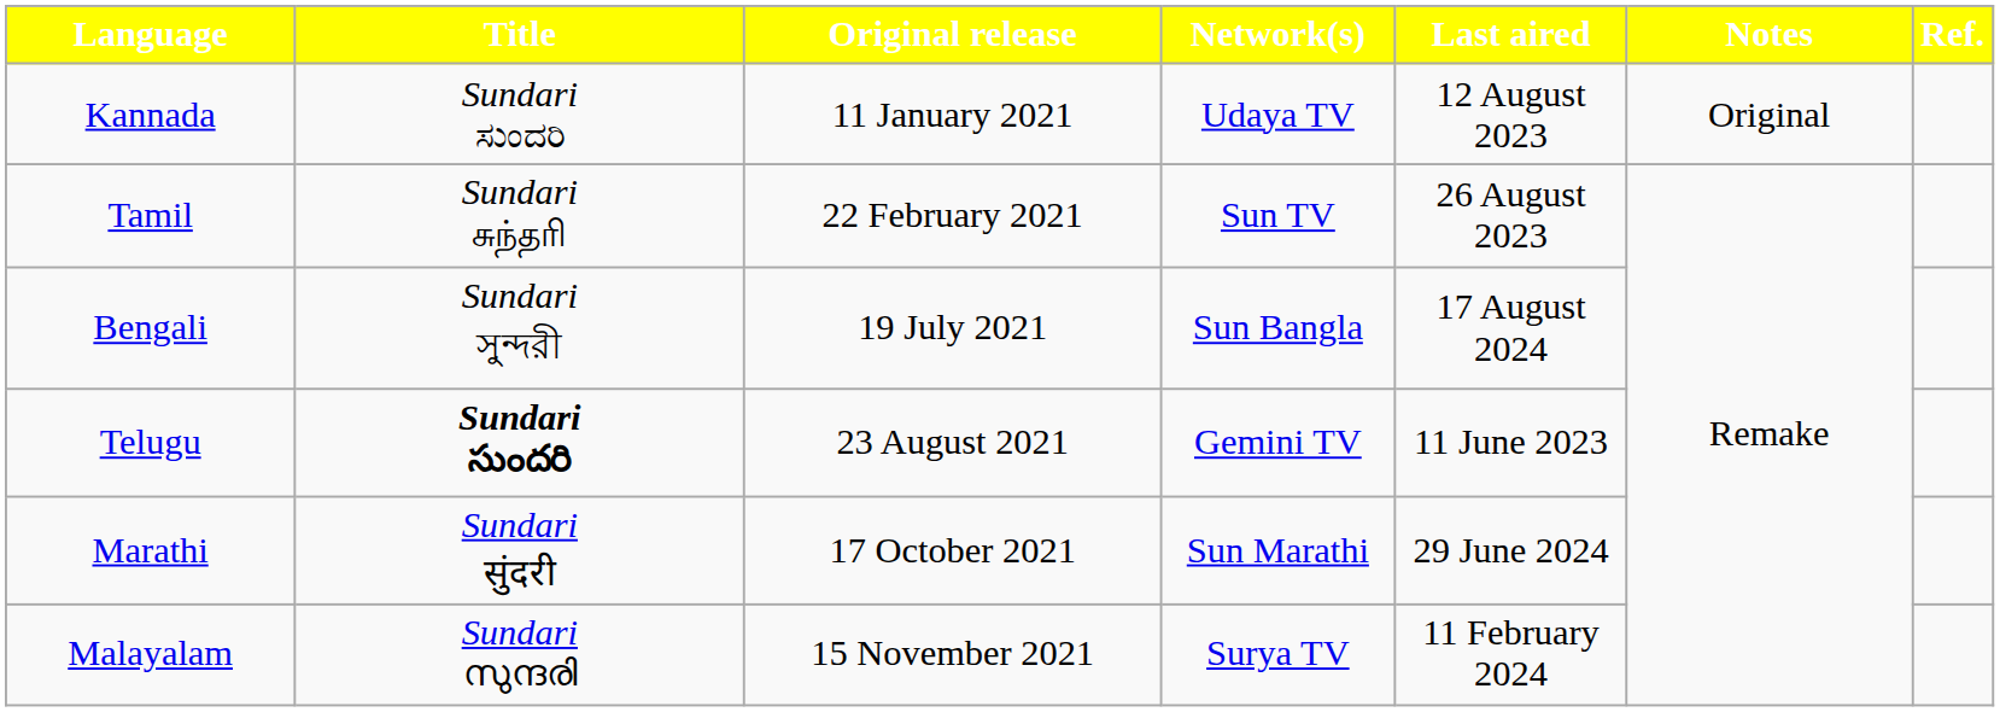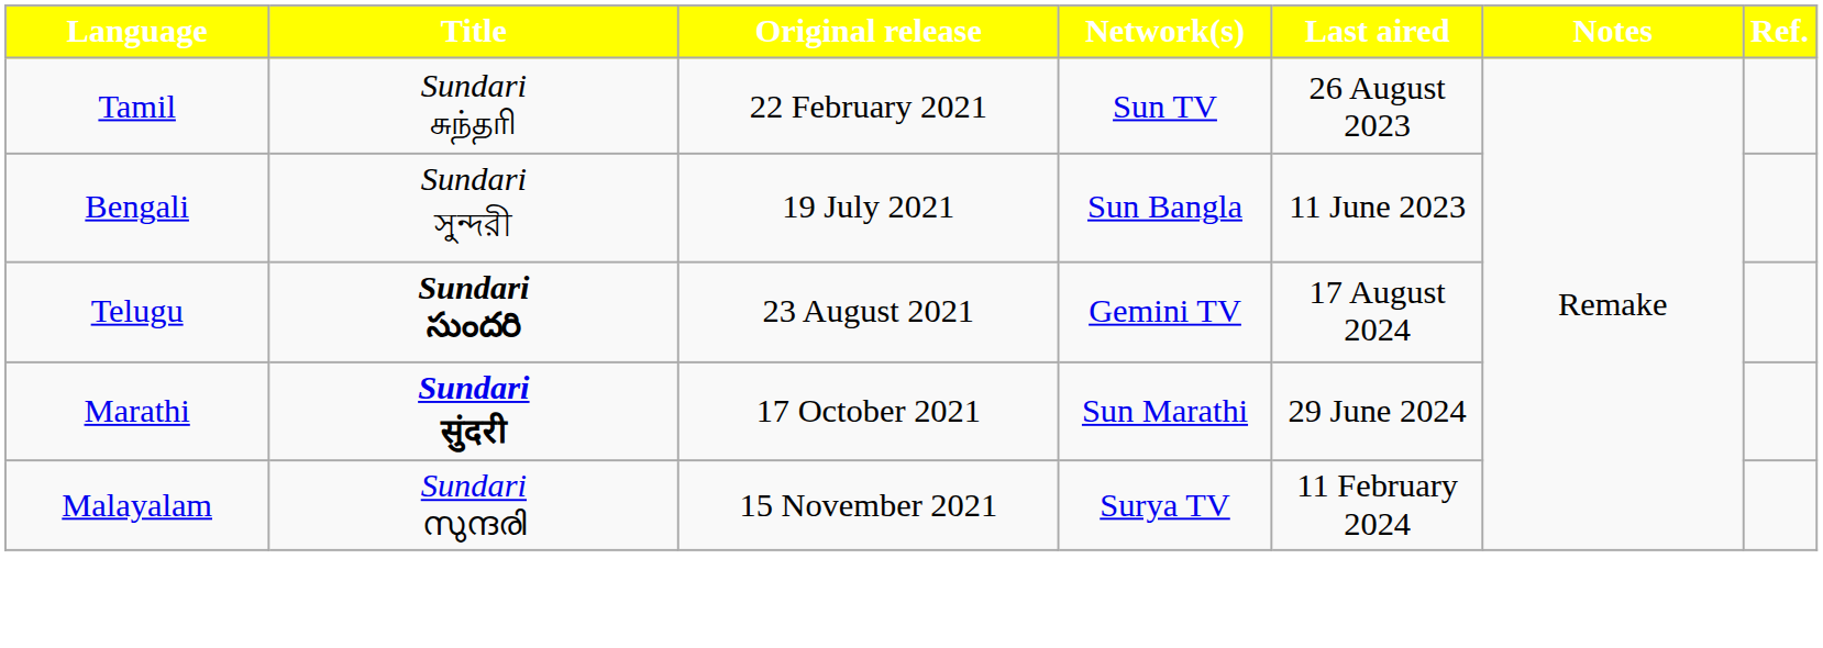- row: Kannada | Sundari ಸುಂದರಿ | 11 January 2021 | Udaya TV | 12 August 2023 | Original
Bengali | Last aired: 17 August 2024 -> 11 June 2023
Telugu | Last aired: 11 June 2023 -> 17 August 2024
Marathi | Title: normal -> bold
